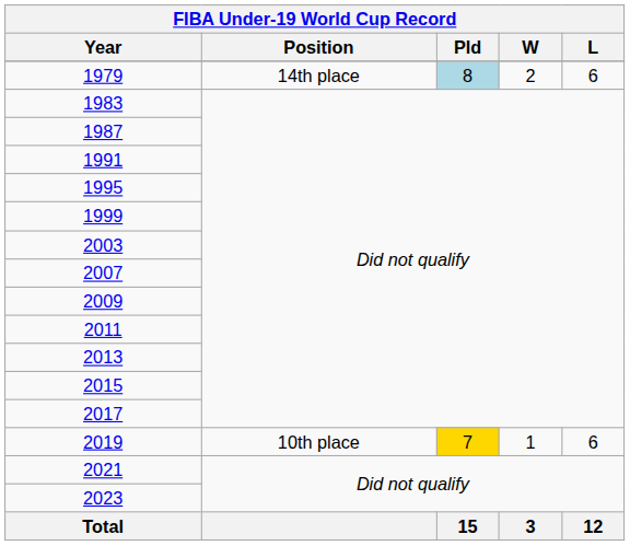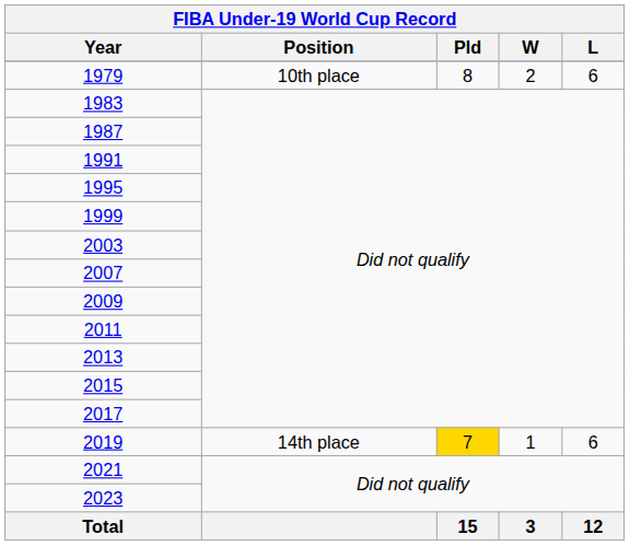1979 | Position: 14th place -> 10th place
1979 | Pld: lightblue background -> no background
2019 | Position: 10th place -> 14th place
